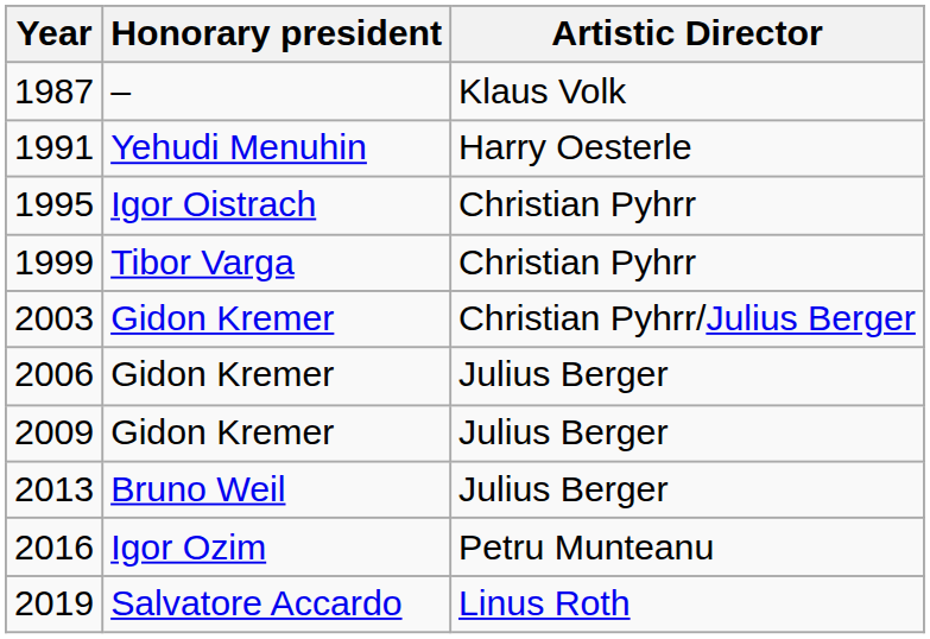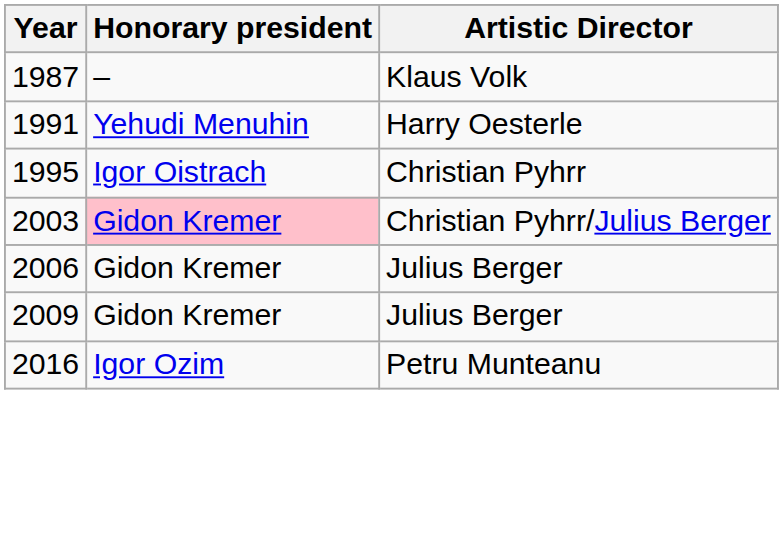- row: 1999 | Tibor Varga | Christian Pyhrr
2003 | Honorary president: no background -> pink background
- row: 2013 | Bruno Weil | Julius Berger
- row: 2019 | Salvatore Accardo | Linus Roth
